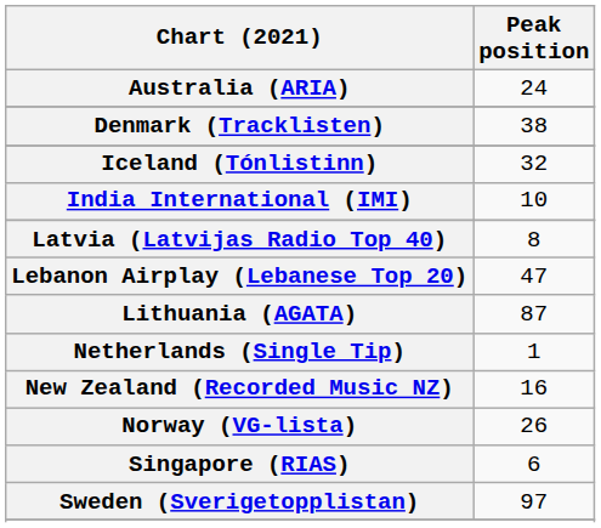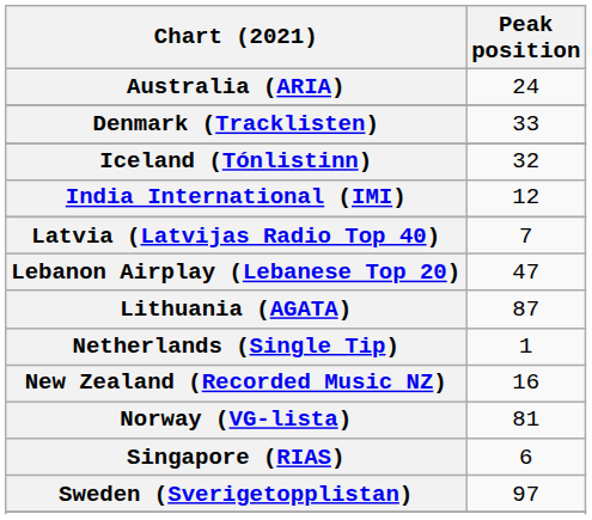Denmark (Tracklisten) | Peak position: 38 -> 33
India International (IMI) | Peak position: 10 -> 12
Latvia (Latvijas Radio Top 40) | Peak position: 8 -> 7
Norway (VG-lista) | Peak position: 26 -> 81
